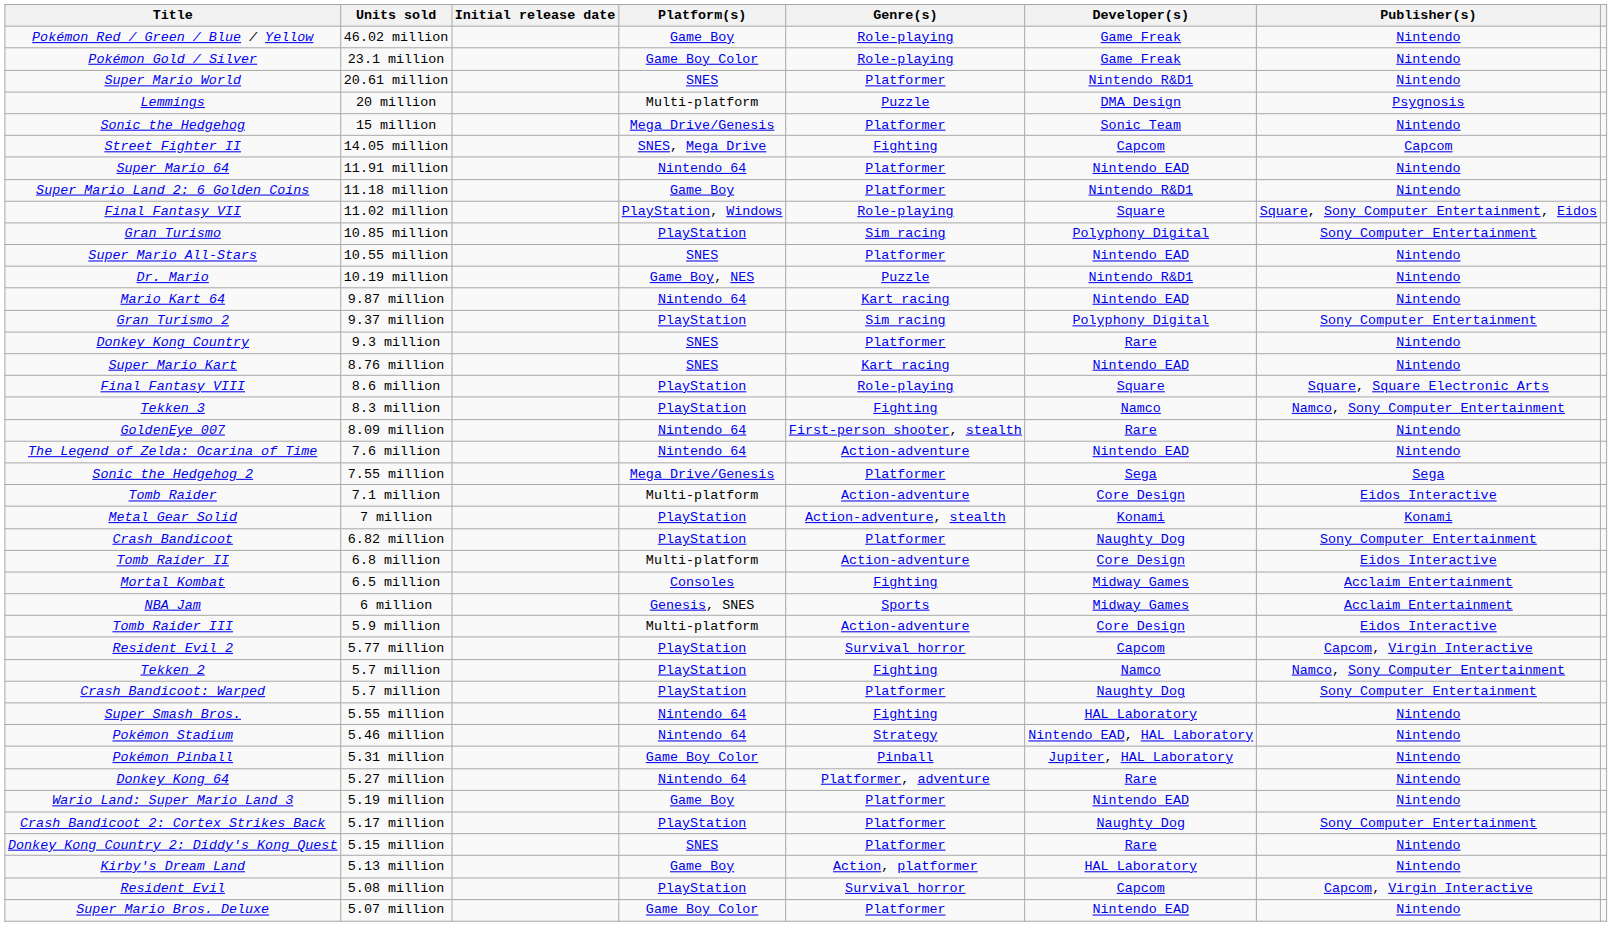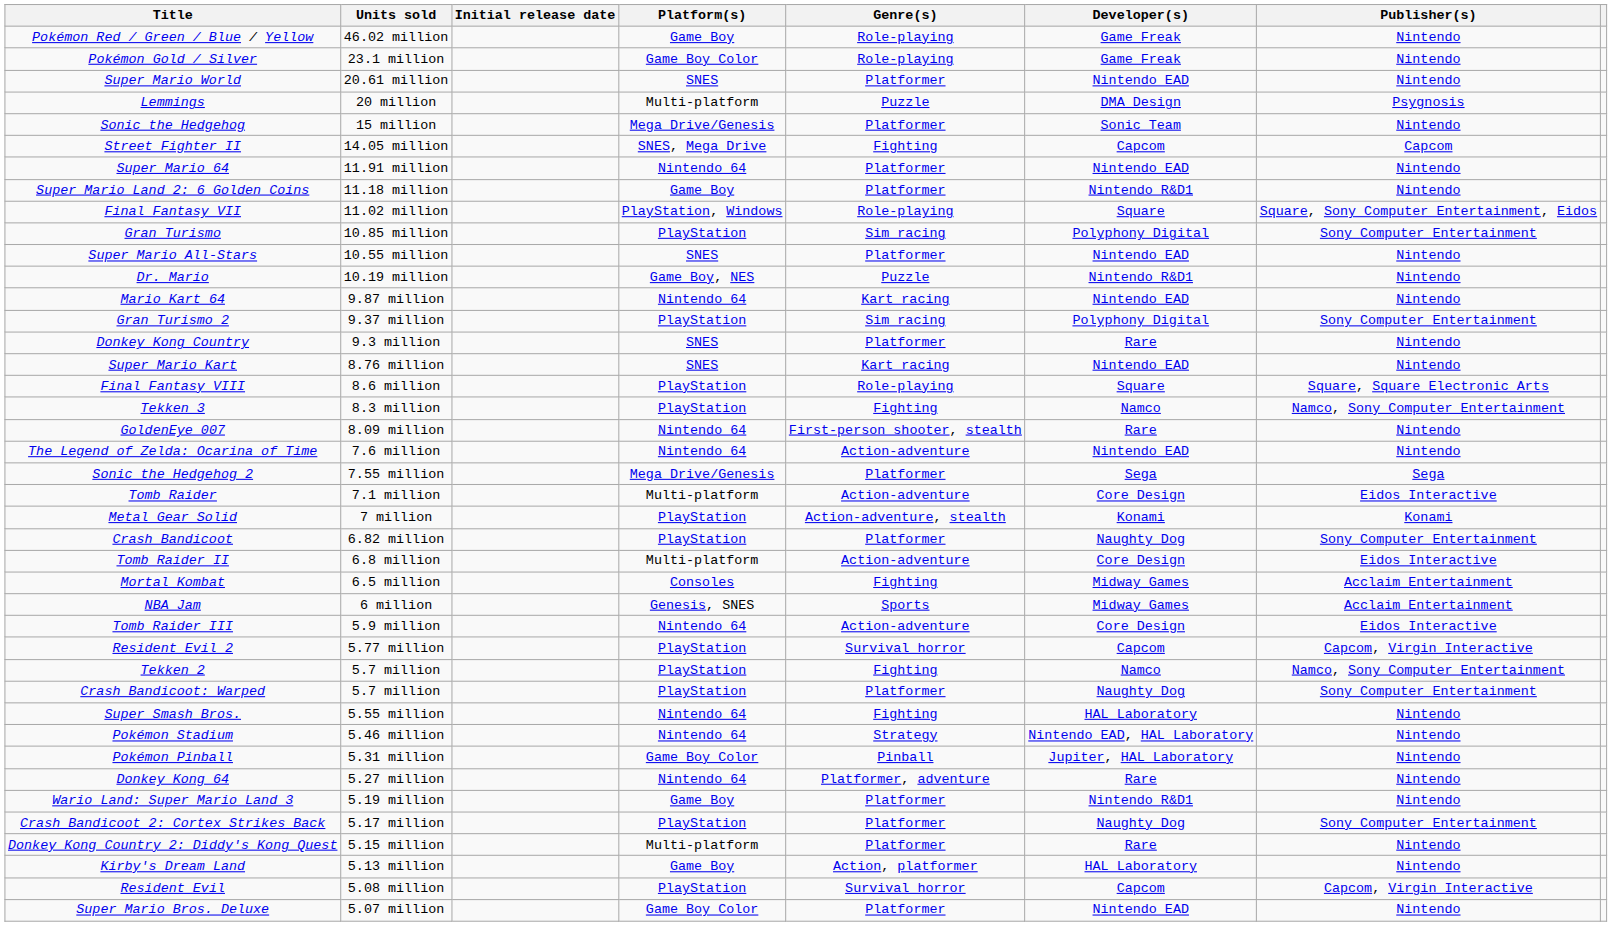Super Mario World | Developer(s): Nintendo R&D1 -> Nintendo EAD
Tomb Raider III | Platform(s): Multi-platform -> Nintendo 64
Wario Land: Super Mario Land 3 | Developer(s): Nintendo EAD -> Nintendo R&D1
Donkey Kong Country 2: Diddy's Kong Quest | Platform(s): SNES -> Multi-platform
